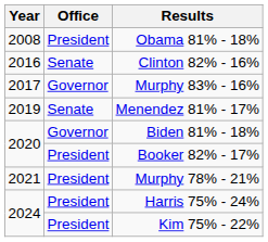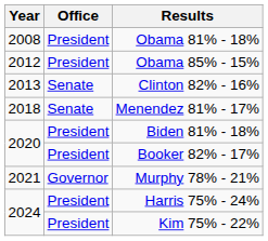+ row: 2012 | President | Obama 85% - 15%
Clinton 82% - 16% | Year: 2016 -> 2013
- row: 2017 | Governor | Murphy 83% - 16%
Menendez 81% - 17% | Year: 2019 -> 2018
Biden 81% - 18% | Office: Governor -> President
Murphy 78% - 21% | Office: President -> Governor
